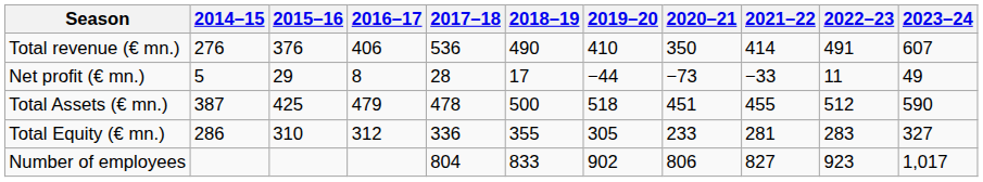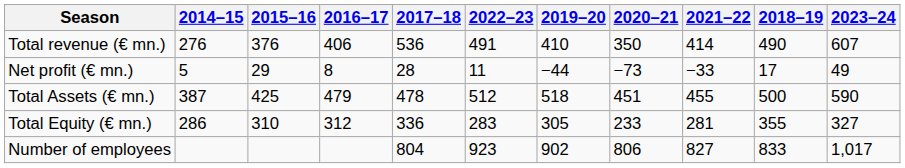columns swapped: 2018–19 <-> 2022–23
